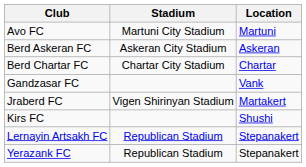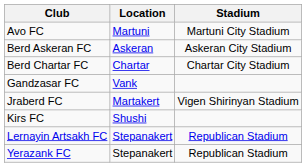columns swapped: Location <-> Stadium
